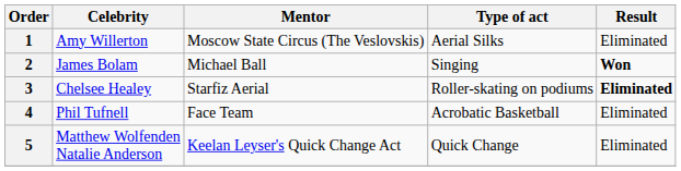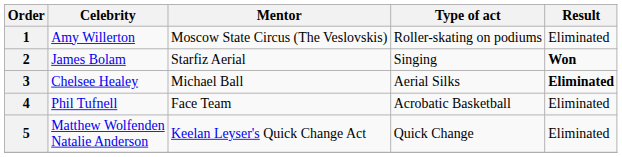1 | Type of act: Aerial Silks -> Roller-skating on podiums
2 | Mentor: Michael Ball -> Starfiz Aerial
3 | Mentor: Starfiz Aerial -> Michael Ball
3 | Type of act: Roller-skating on podiums -> Aerial Silks
